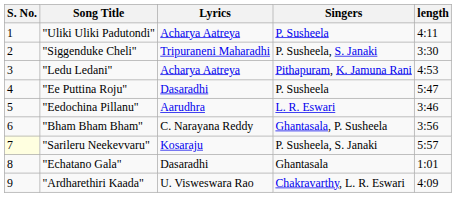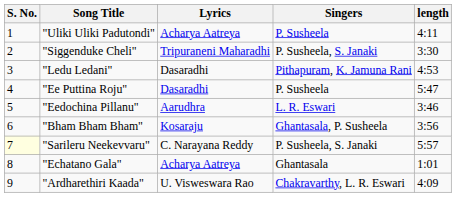"Ledu Ledani" | Lyrics: Acharya Aatreya -> Dasaradhi
"Bham Bham Bham" | Lyrics: C. Narayana Reddy -> Kosaraju
"Sarileru Neekevvaru" | Lyrics: Kosaraju -> C. Narayana Reddy
"Echatano Gala" | Lyrics: Dasaradhi -> Acharya Aatreya
